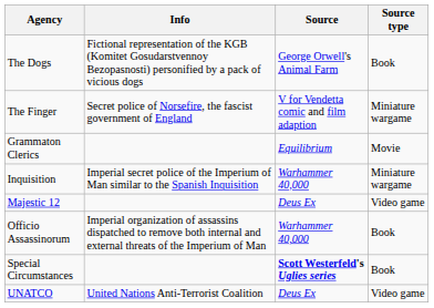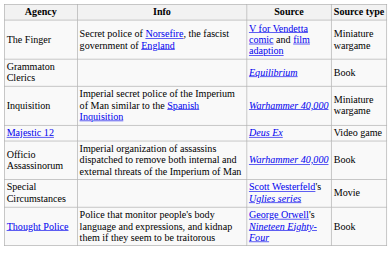- row: The Dogs | Fictional representation of the KGB (Komitet Gosudarstvennoy Bezopasnosti) personified by a pack of vicious dogs | George Orwell's Animal Farm | Book
Grammaton Clerics | Source type: Movie -> Book
Special Circumstances | Source: bold -> normal
Special Circumstances | Source type: Book -> Movie
+ row: Thought Police | Police that monitor people's body language and expressions, and kidnap them if they seem to be traitorous | George Orwell's Nineteen Eighty-Four | Book
- row: UNATCO | United Nations Anti-Terrorist Coalition | Deus Ex | Video game
